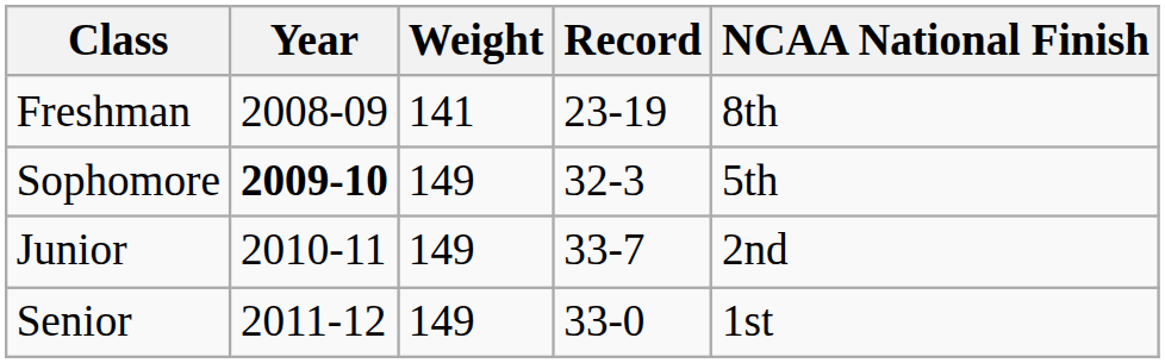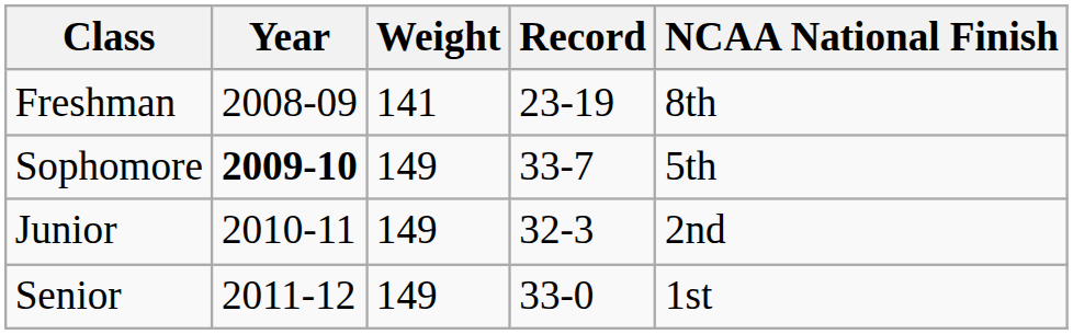Sophomore | Record: 32-3 -> 33-7
Junior | Record: 33-7 -> 32-3
